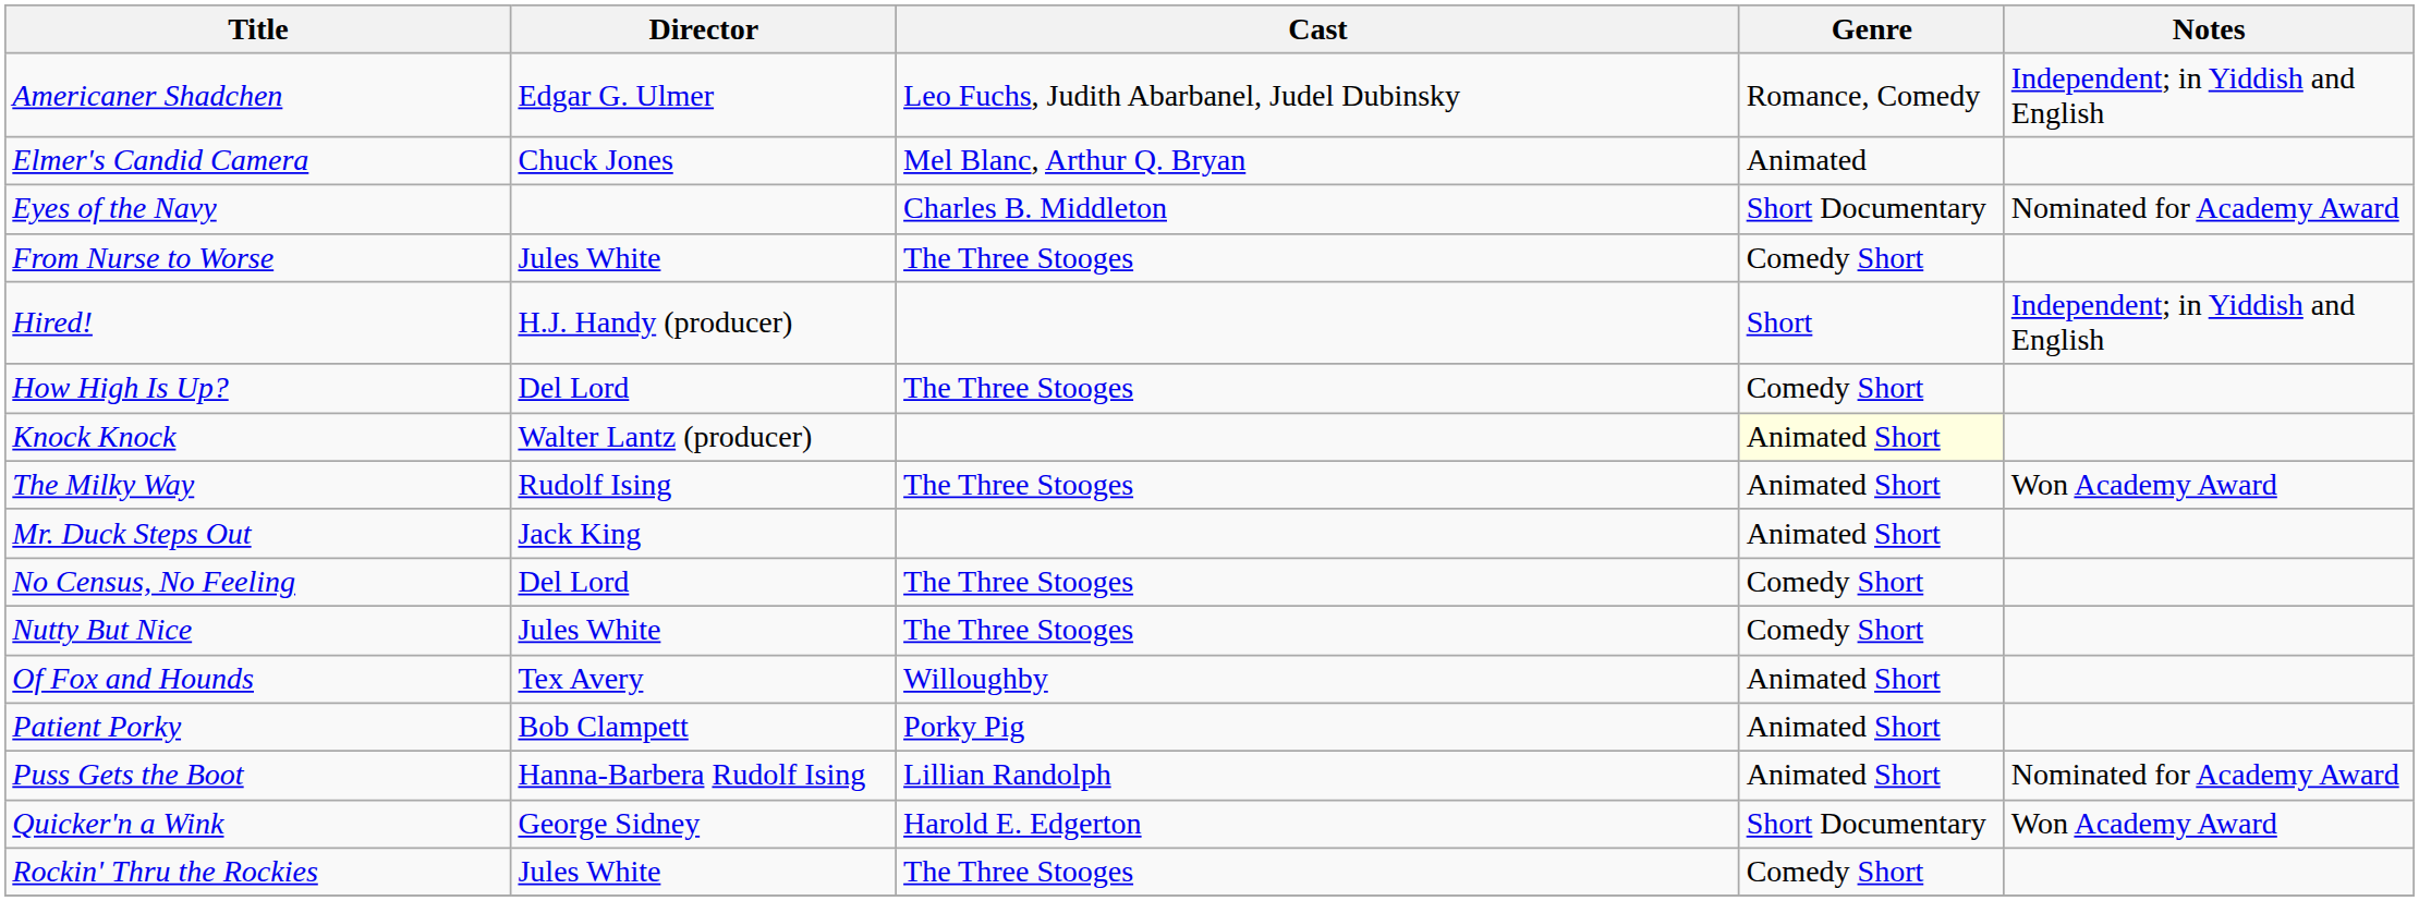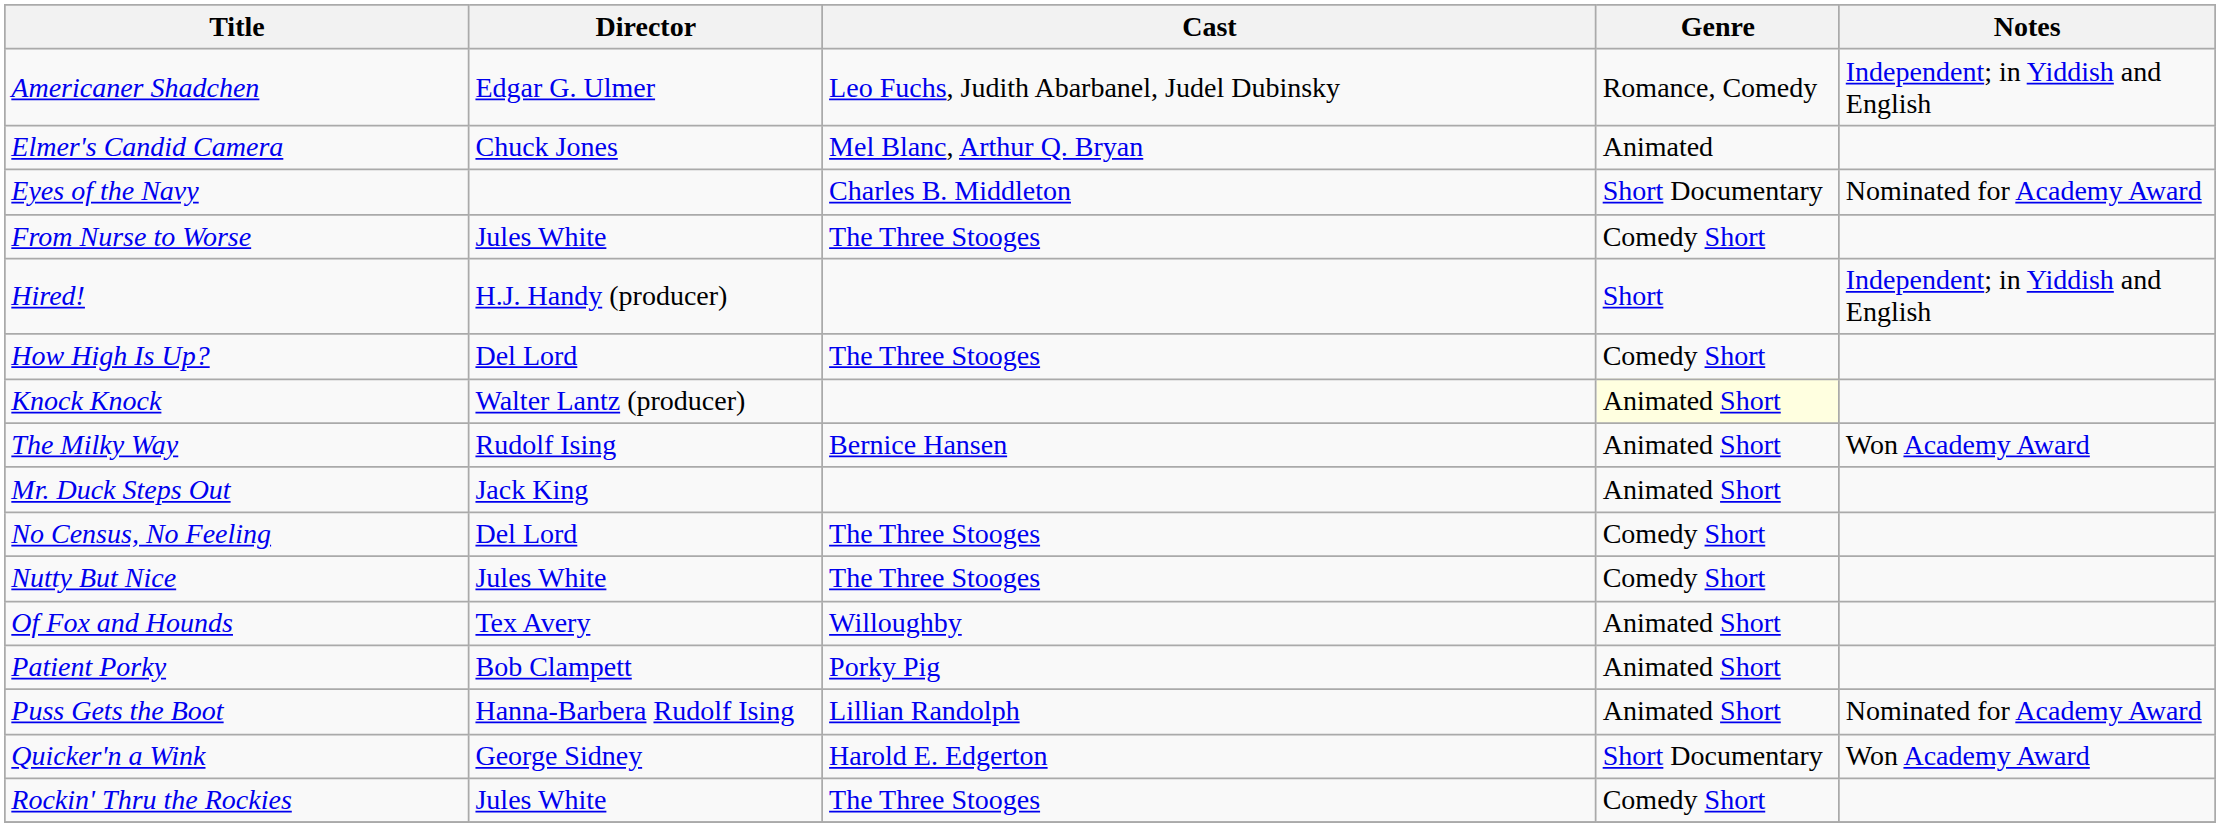The Milky Way | Cast: The Three Stooges -> Bernice Hansen
